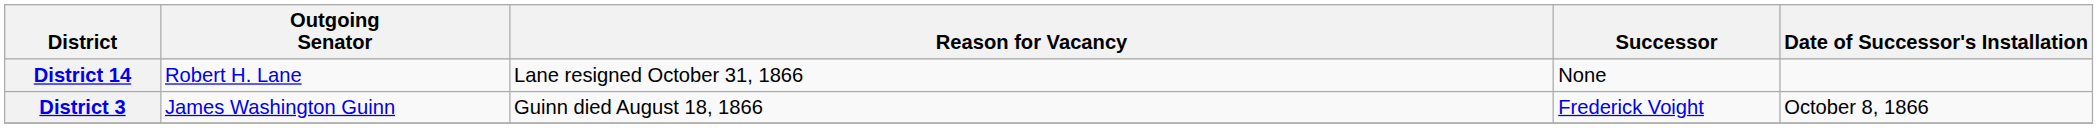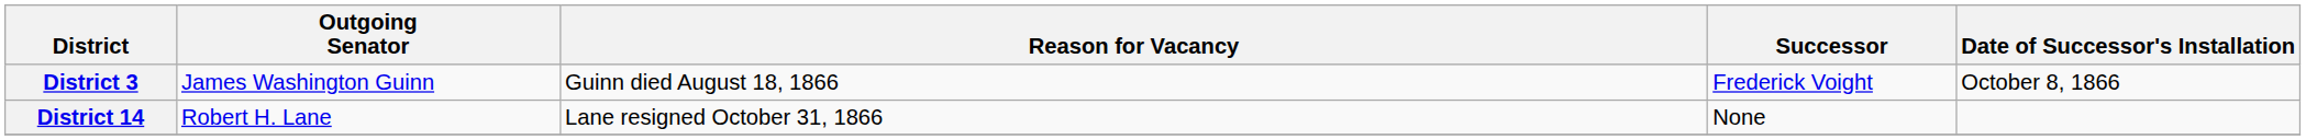rows swapped: District 3 <-> District 14
